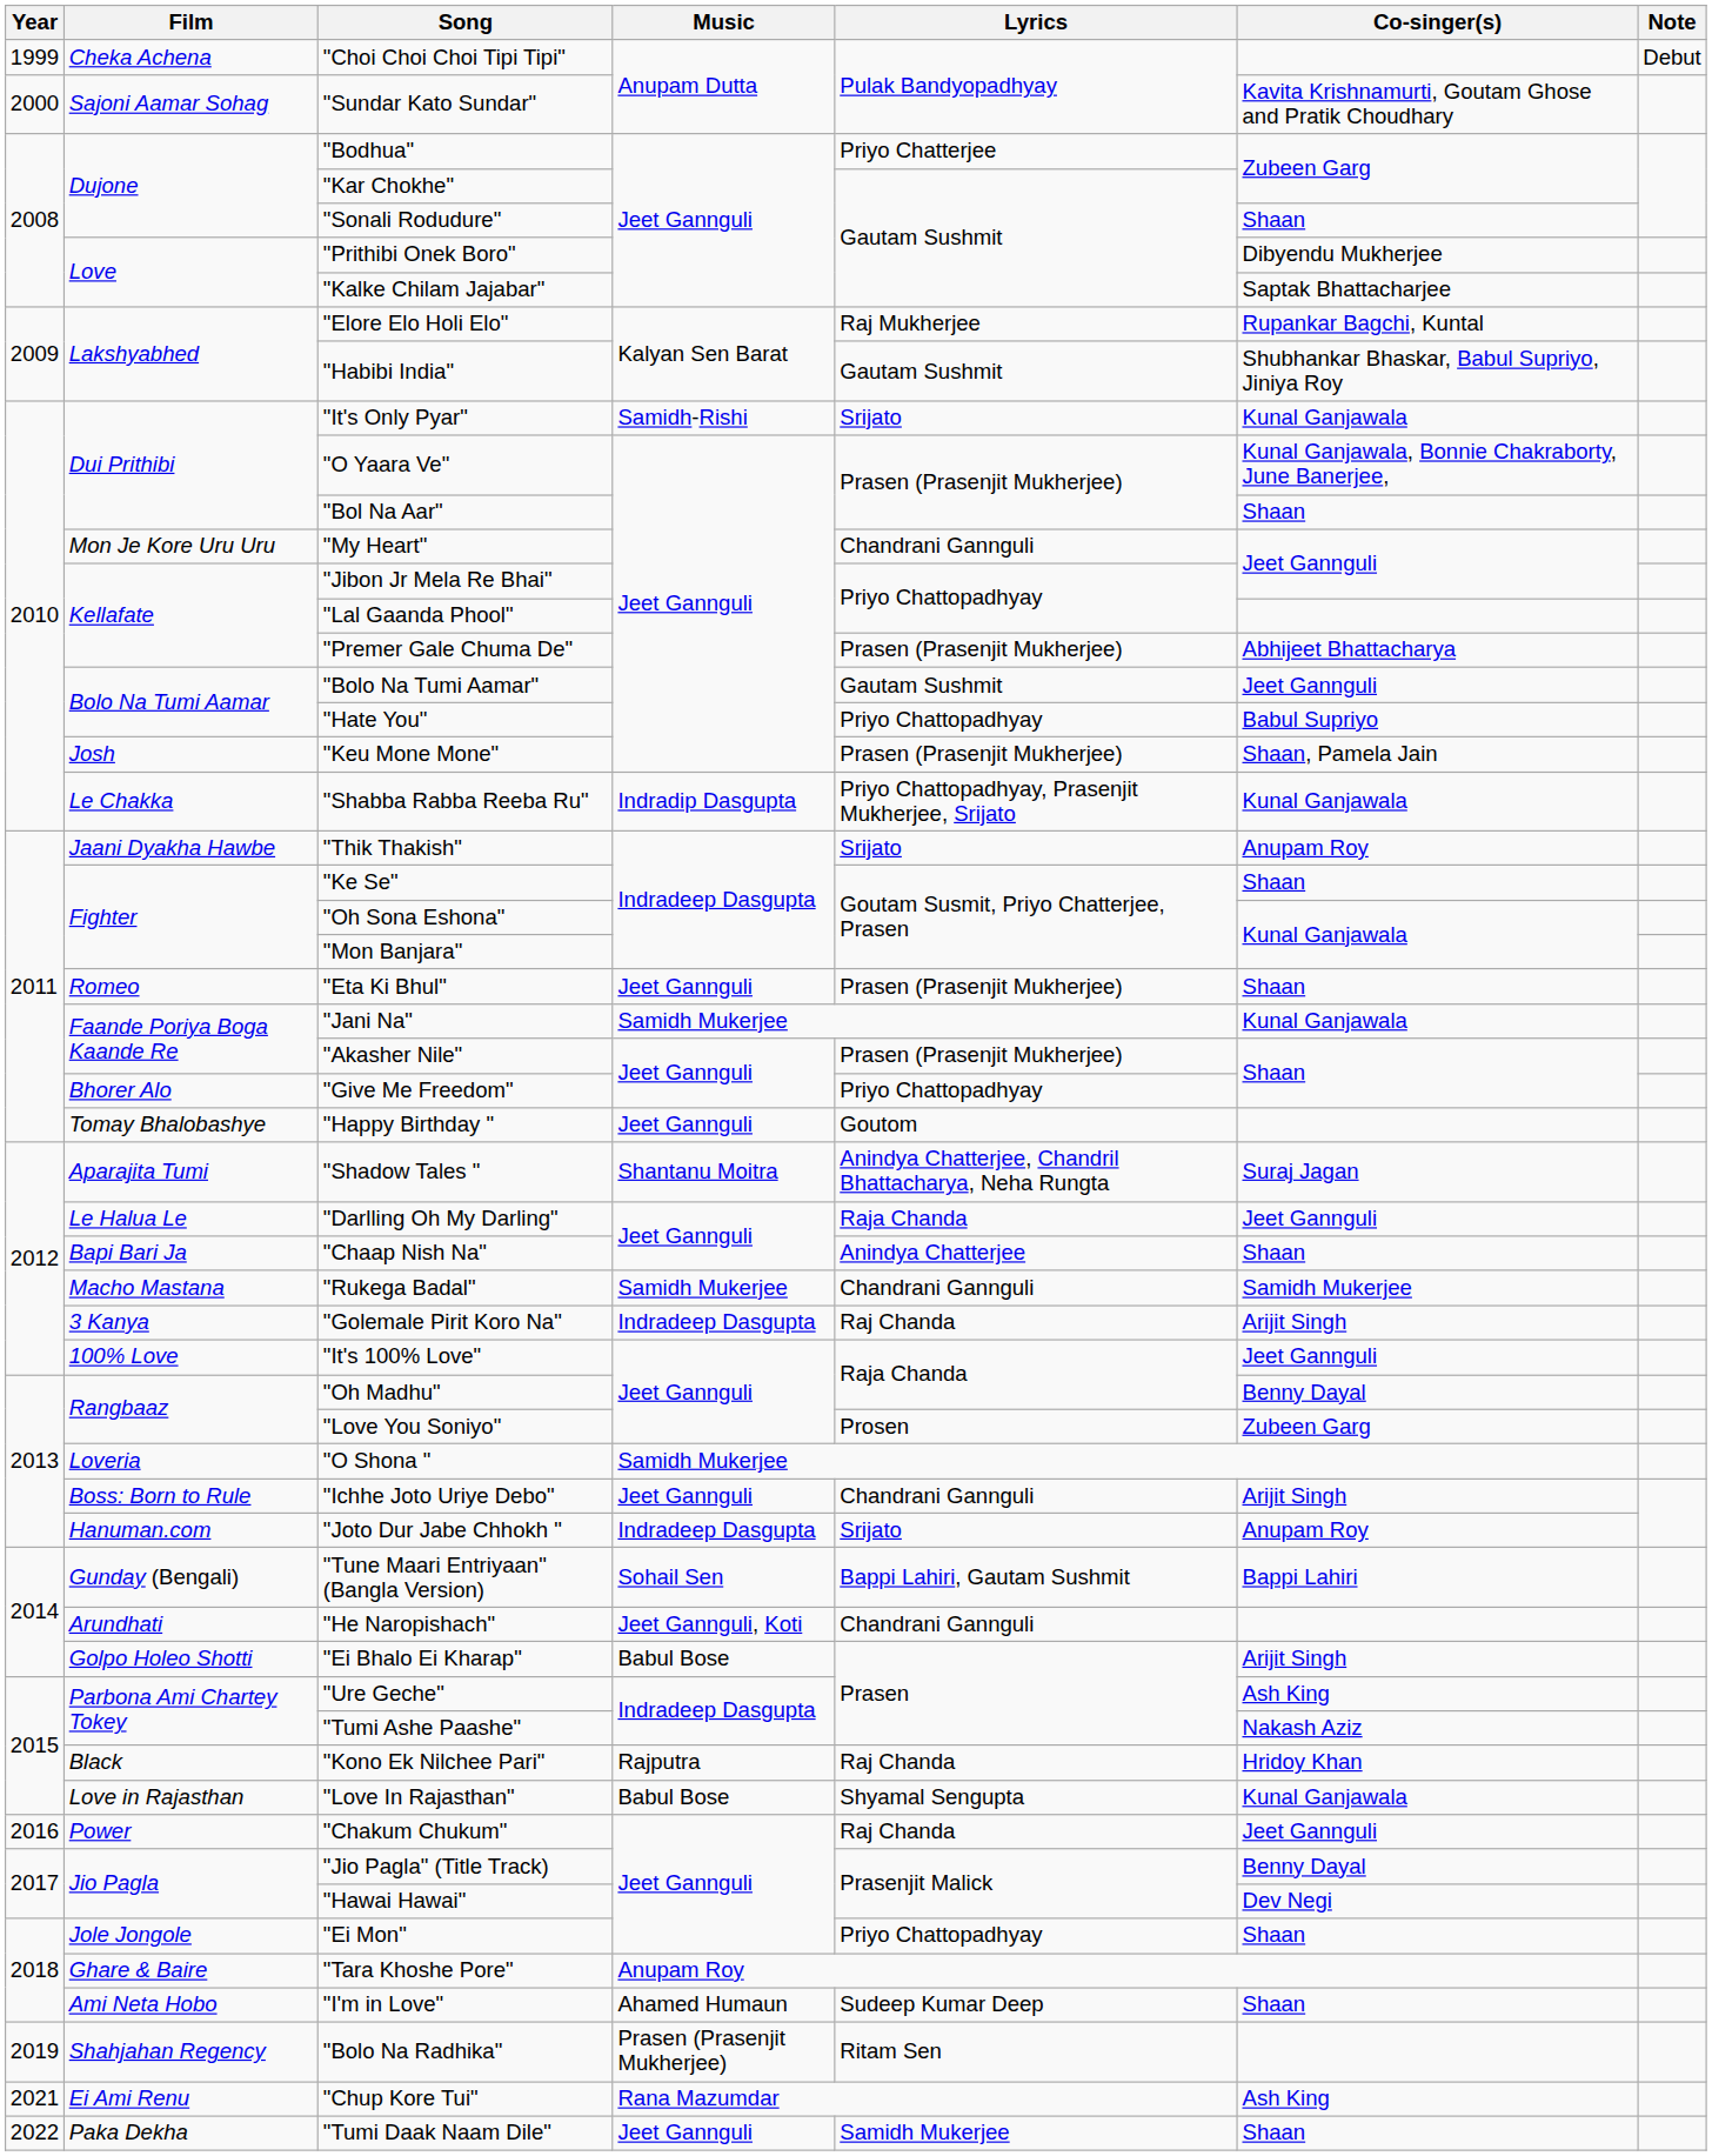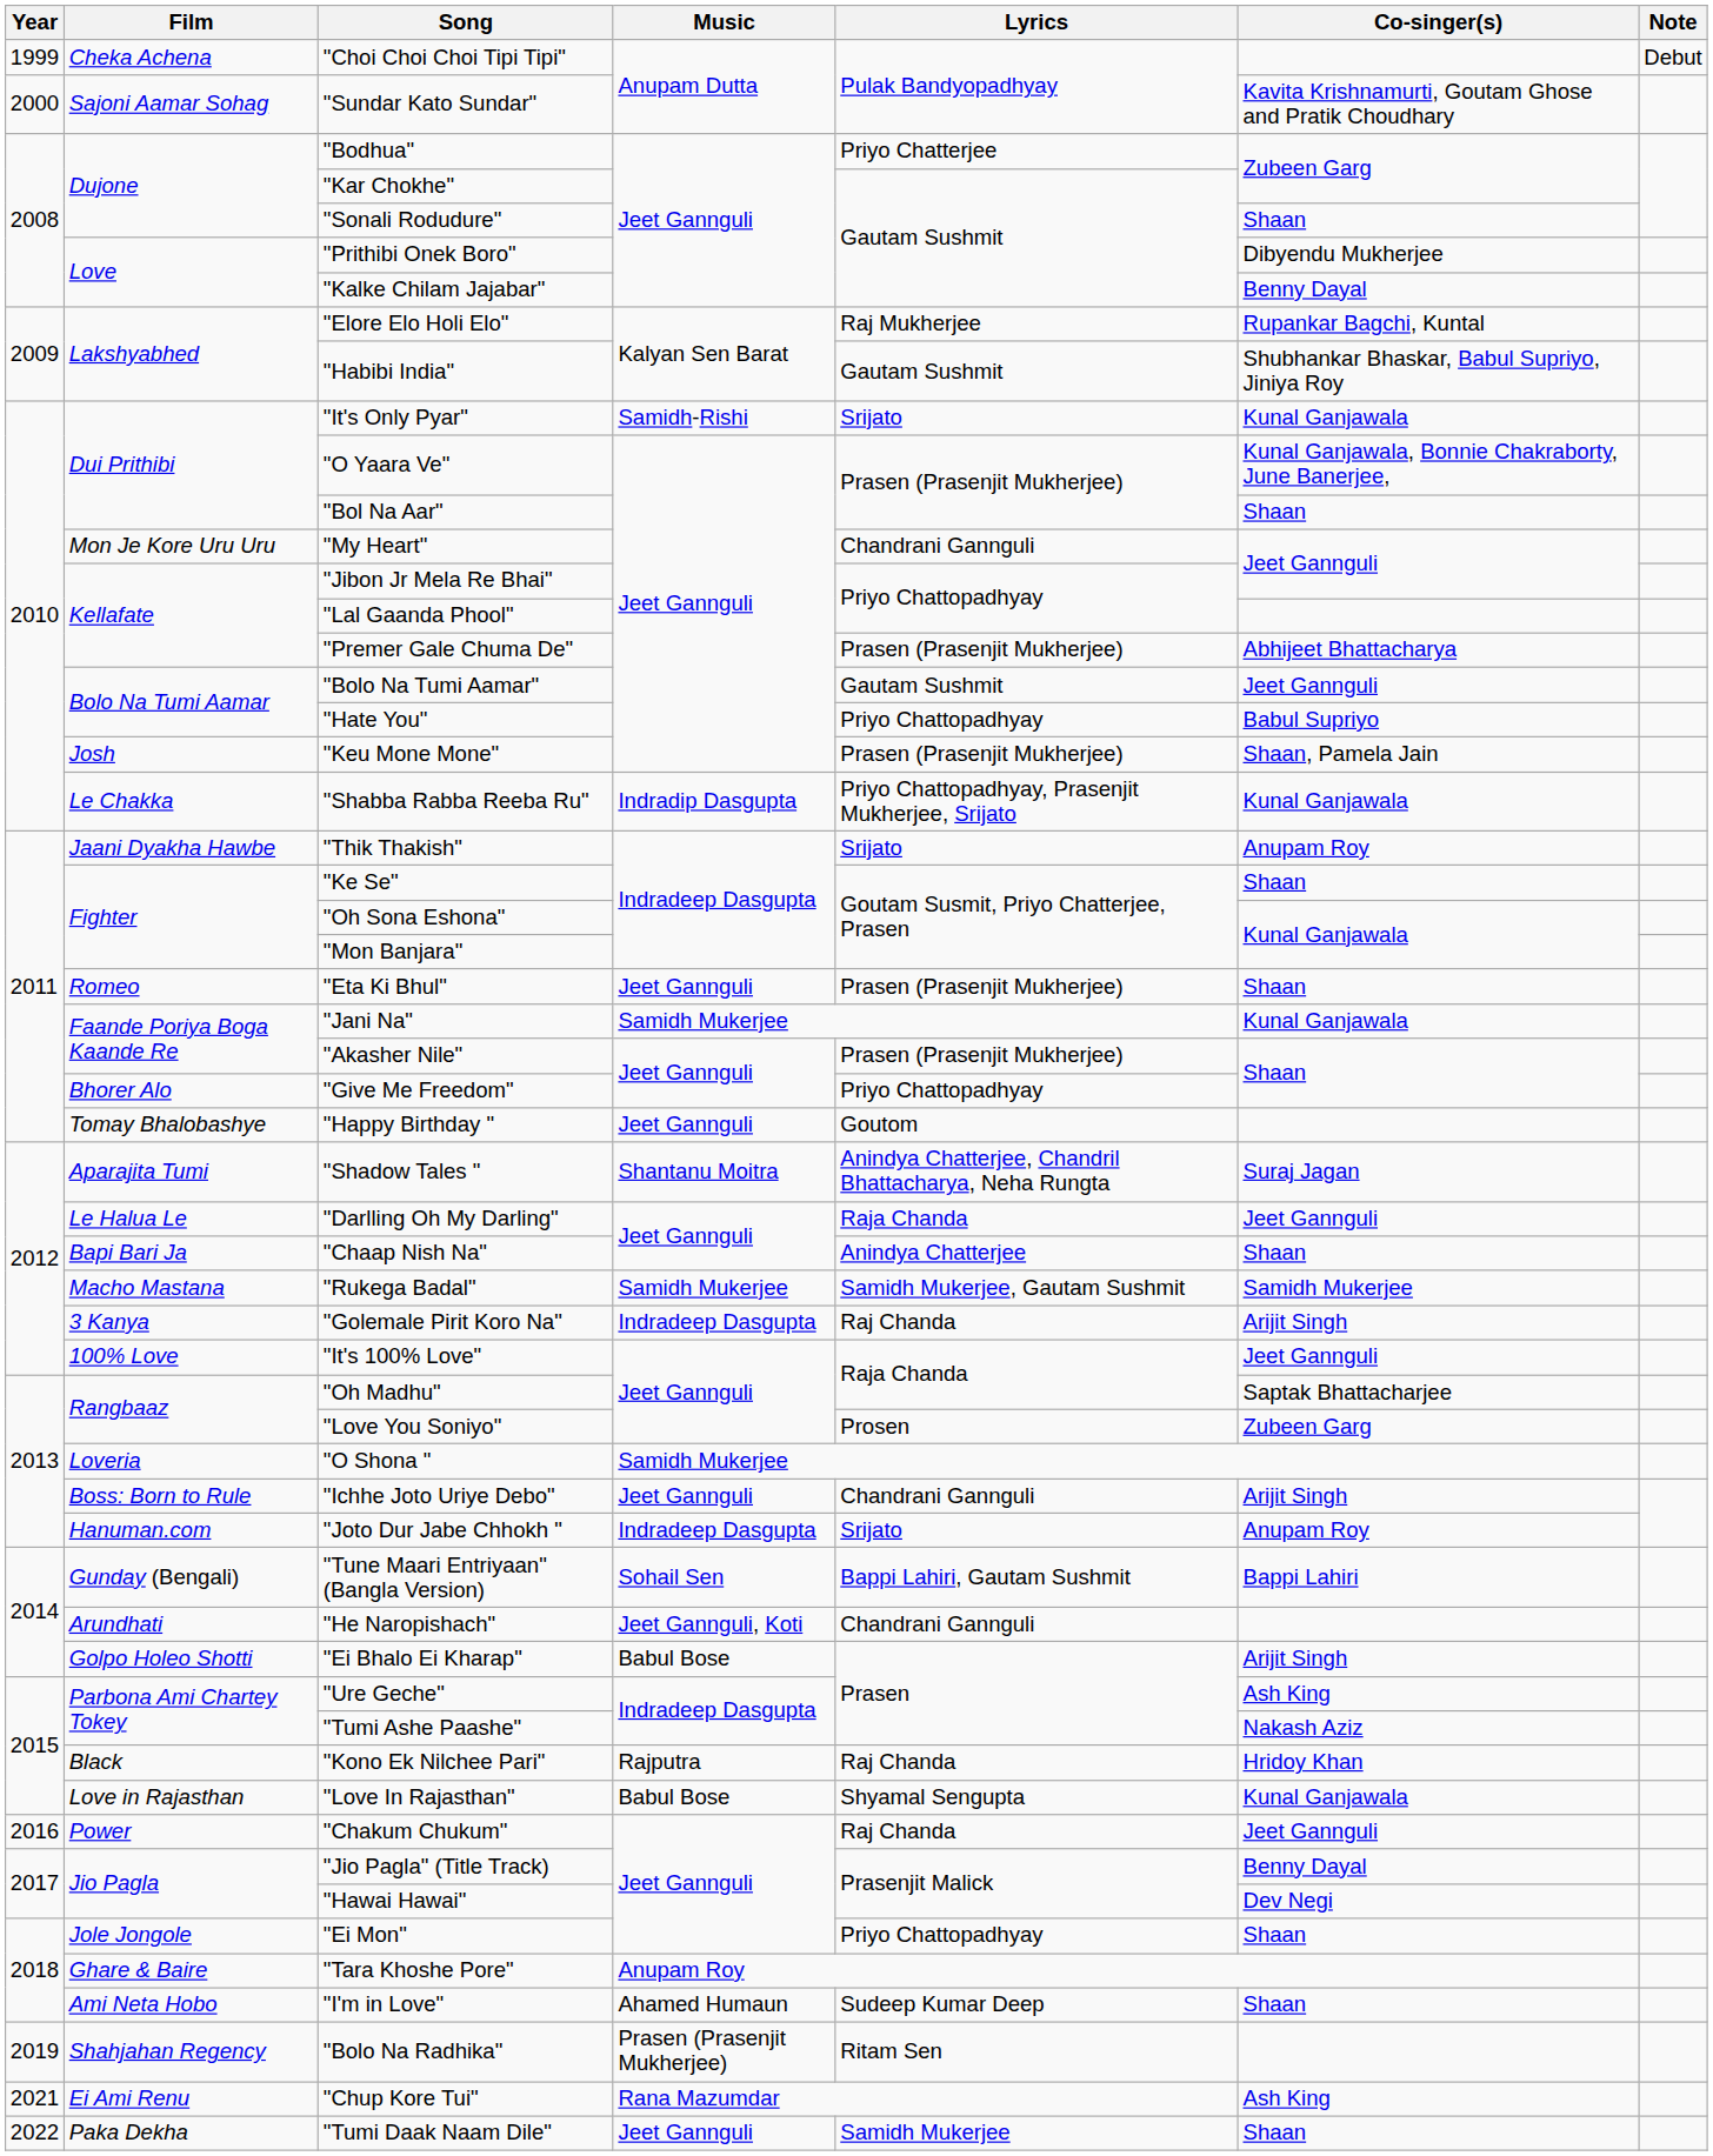"Kalke Chilam Jajabar" | Co-singer(s): Saptak Bhattacharjee -> Benny Dayal
"Rukega Badal" | Lyrics: Chandrani Gannguli -> Samidh Mukerjee, Gautam Sushmit
"Oh Madhu" | Co-singer(s): Benny Dayal -> Saptak Bhattacharjee
